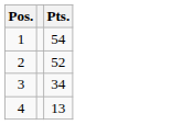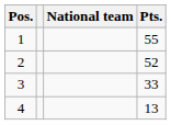+ column: National team
1 | Pts.: 54 -> 55
3 | Pts.: 34 -> 33
